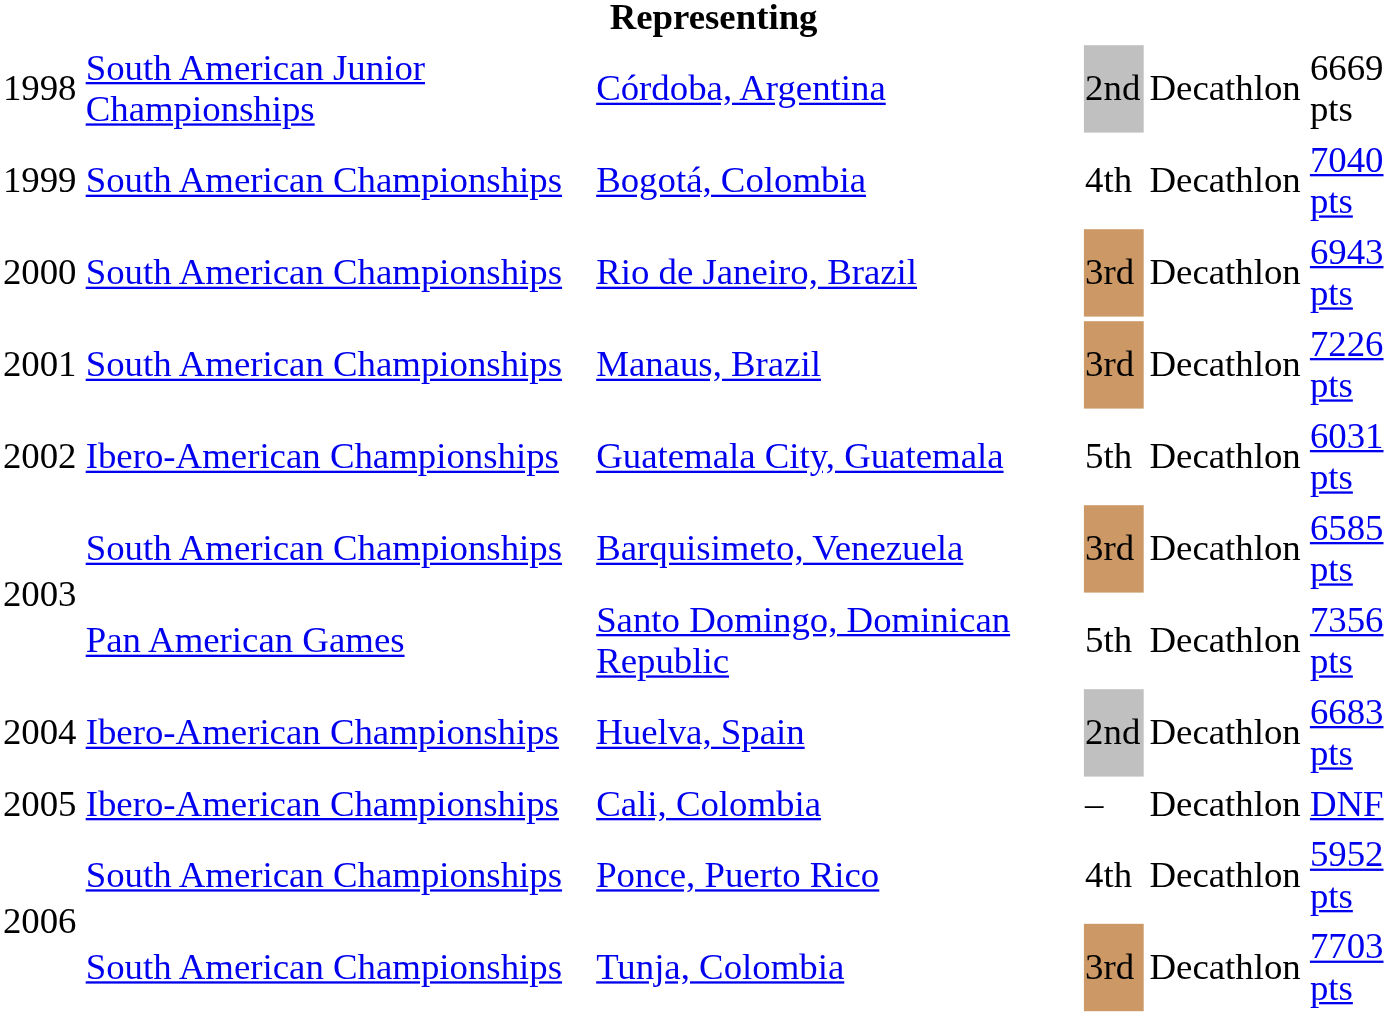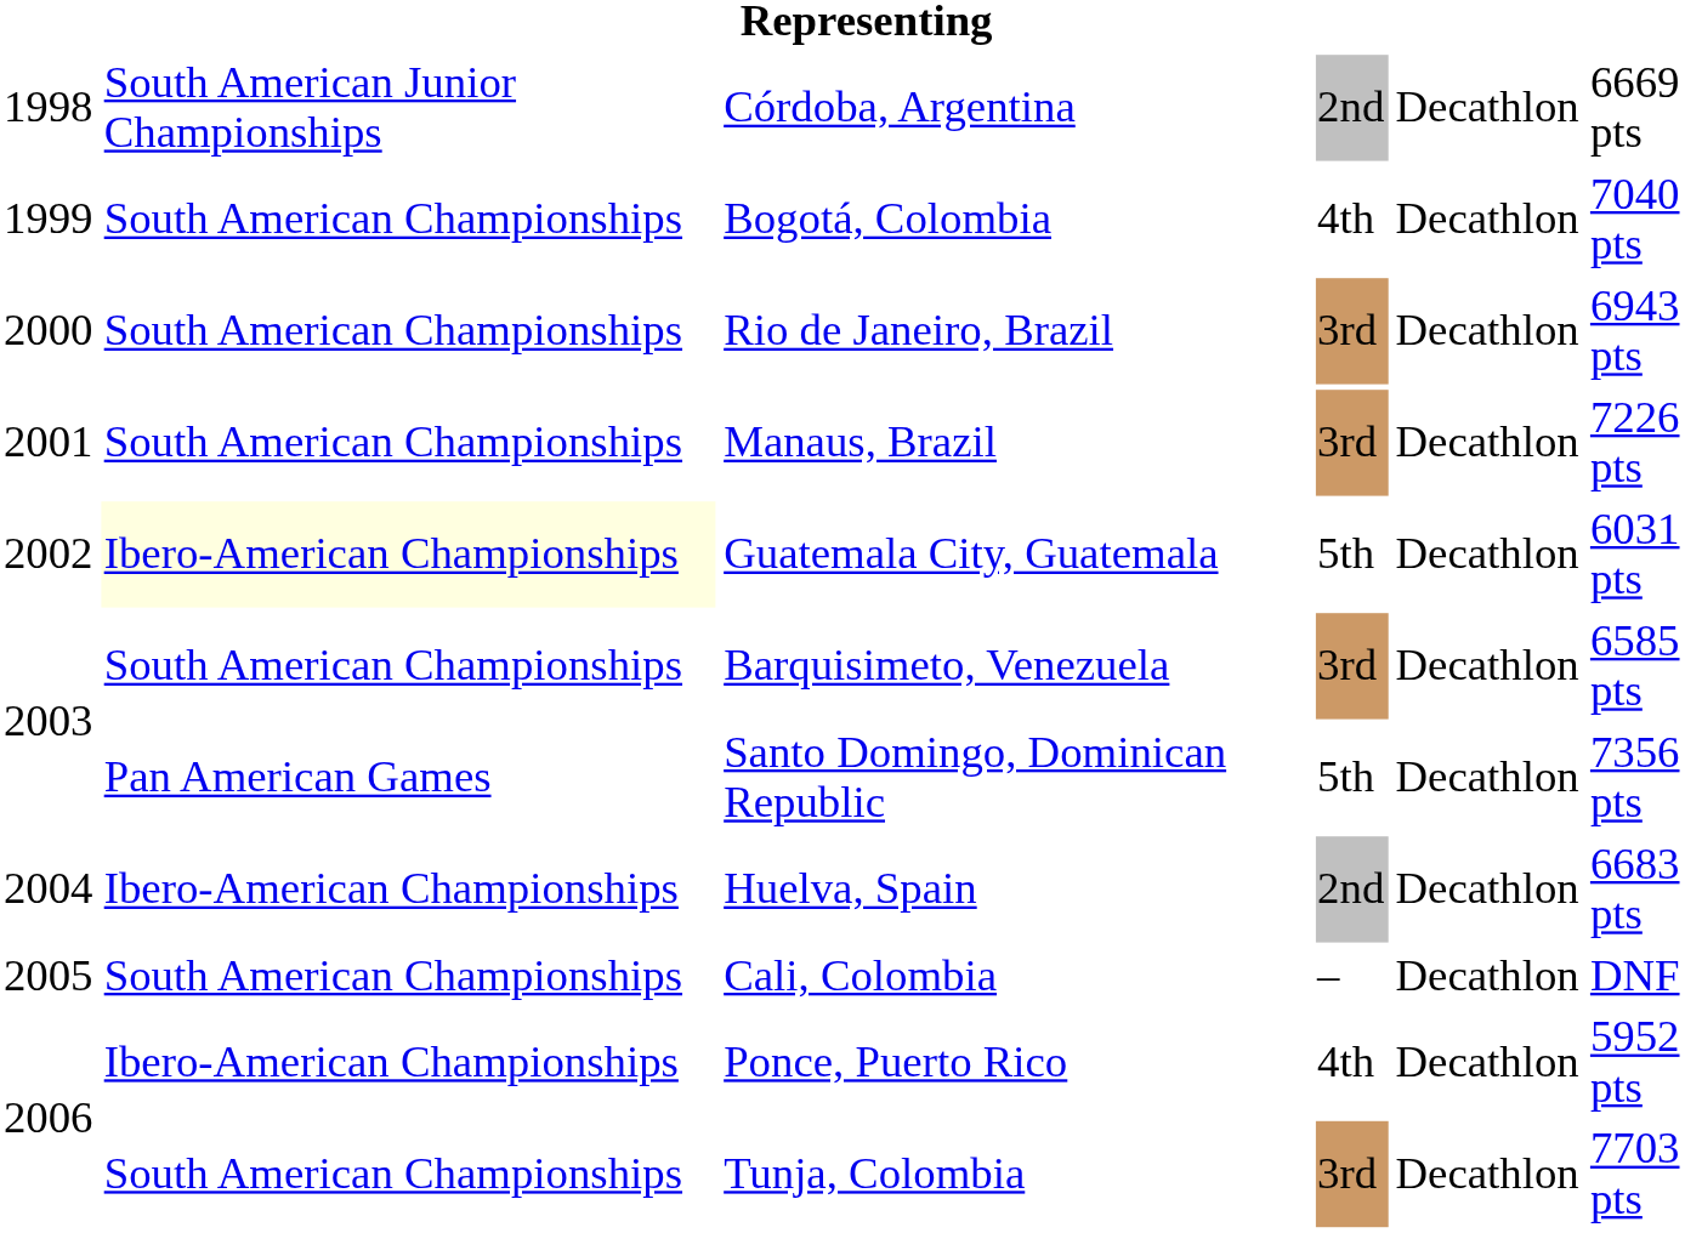Guatemala City, Guatemala | column 2: no background -> lightyellow background
Cali, Colombia | column 2: Ibero-American Championships -> South American Championships
Ponce, Puerto Rico | column 2: South American Championships -> Ibero-American Championships
